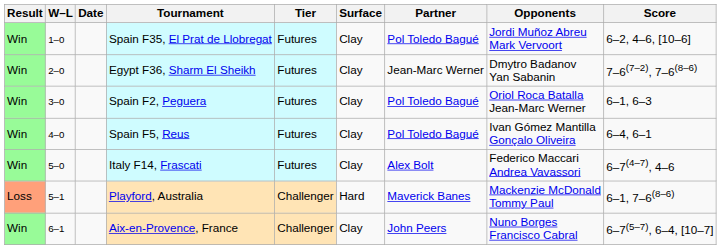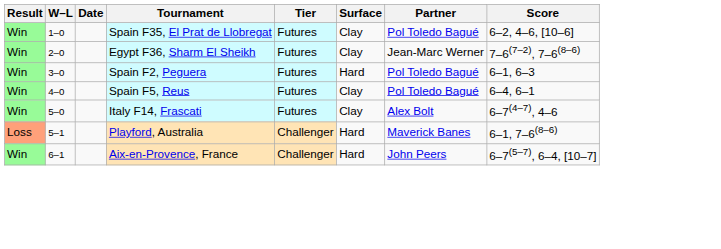- column: Opponents | Jordi Muñoz Abreu Mark Vervoort | Dmytro Badanov Yan Sabanin | Oriol Roca Batalla Jean-Marc Werner | Ivan Gómez Mantilla Gonçalo Oliveira | Federico Maccari Andrea Vavassori | Mackenzie McDonald Tommy Paul | Nuno Borges Francisco Cabral
Spain F2, Peguera | Surface: Clay -> Hard
Aix-en-Provence, France | Surface: Clay -> Hard
